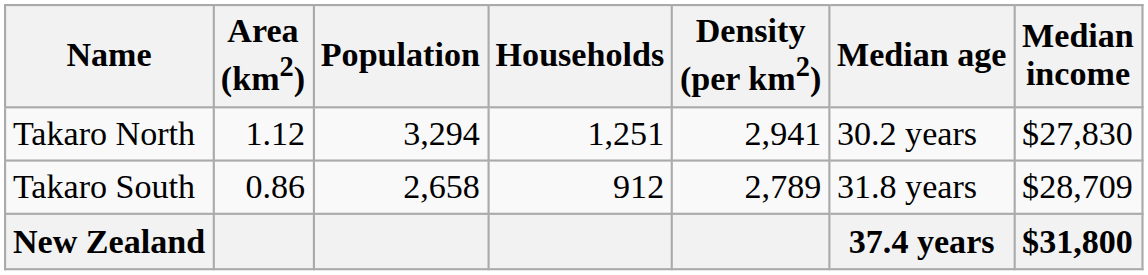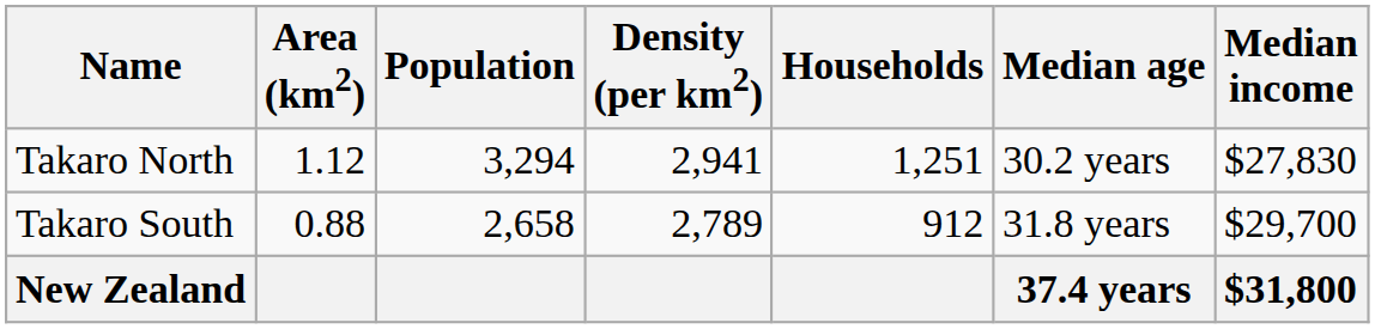columns swapped: Density (per km2) <-> Households
Takaro South | Area (km2): 0.86 -> 0.88
Takaro South | Median income: $28,709 -> $29,700
